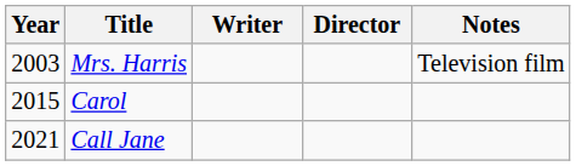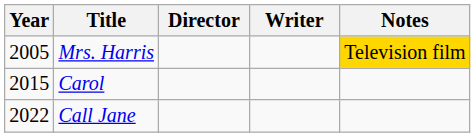columns swapped: Director <-> Writer
Mrs. Harris | Year: 2003 -> 2005
Mrs. Harris | Notes: no background -> gold background
Call Jane | Year: 2021 -> 2022
